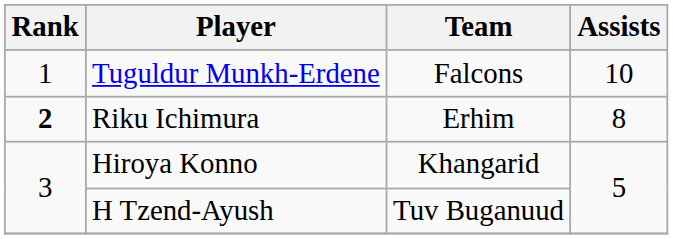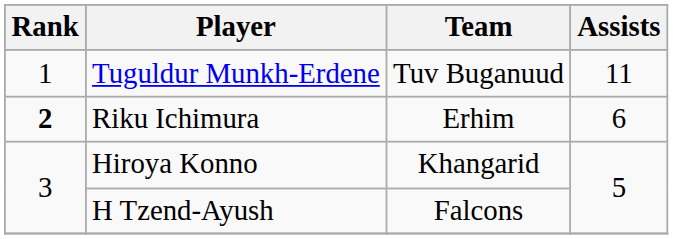Tuguldur Munkh-Erdene | Team: Falcons -> Tuv Buganuud
Tuguldur Munkh-Erdene | Assists: 10 -> 11
Riku Ichimura | Assists: 8 -> 6
H Tzend-Ayush | Team: Tuv Buganuud -> Falcons
